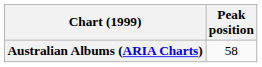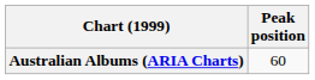Australian Albums (ARIA Charts) | Peak position: 58 -> 60
